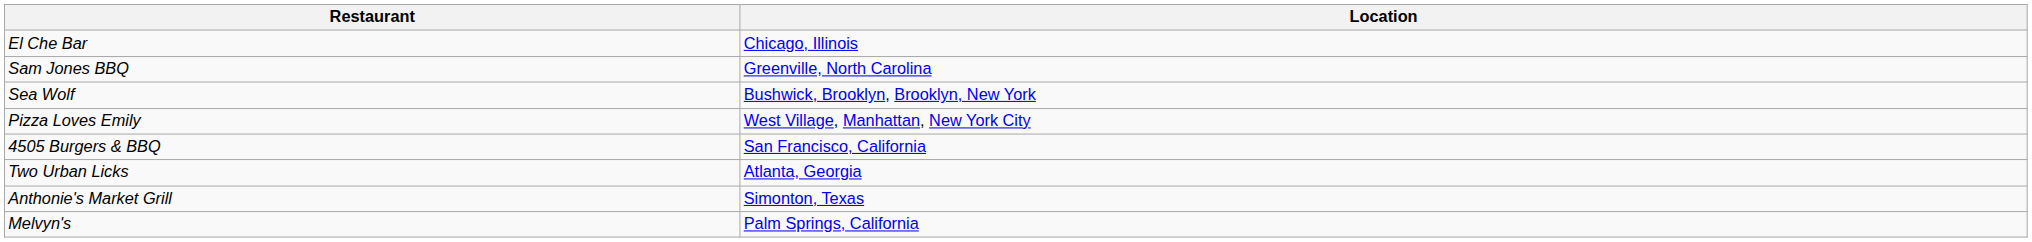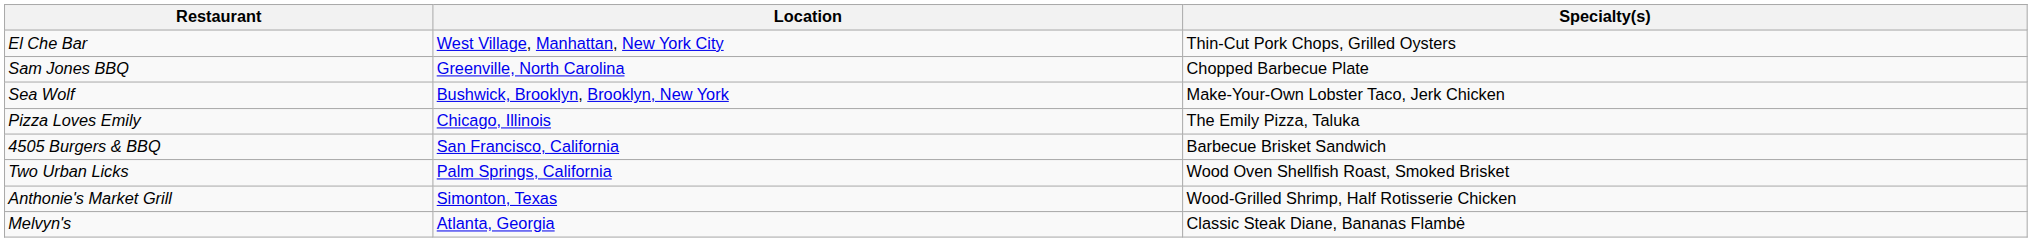+ column: Specialty(s) | Thin-Cut Pork Chops, Grilled Oysters | Chopped Barbecue Plate | Make-Your-Own Lobster Taco, Jerk Chicken | The Emily Pizza, Taluka | Barbecue Brisket Sandwich | Wood Oven Shellfish Roast, Smoked Brisket | Wood-Grilled Shrimp, Half Rotisserie Chicken | Classic Steak Diane, Bananas Flambė
El Che Bar | Location: Chicago, Illinois -> West Village, Manhattan, New York City
Pizza Loves Emily | Location: West Village, Manhattan, New York City -> Chicago, Illinois
Two Urban Licks | Location: Atlanta, Georgia -> Palm Springs, California
Melvyn's | Location: Palm Springs, California -> Atlanta, Georgia
